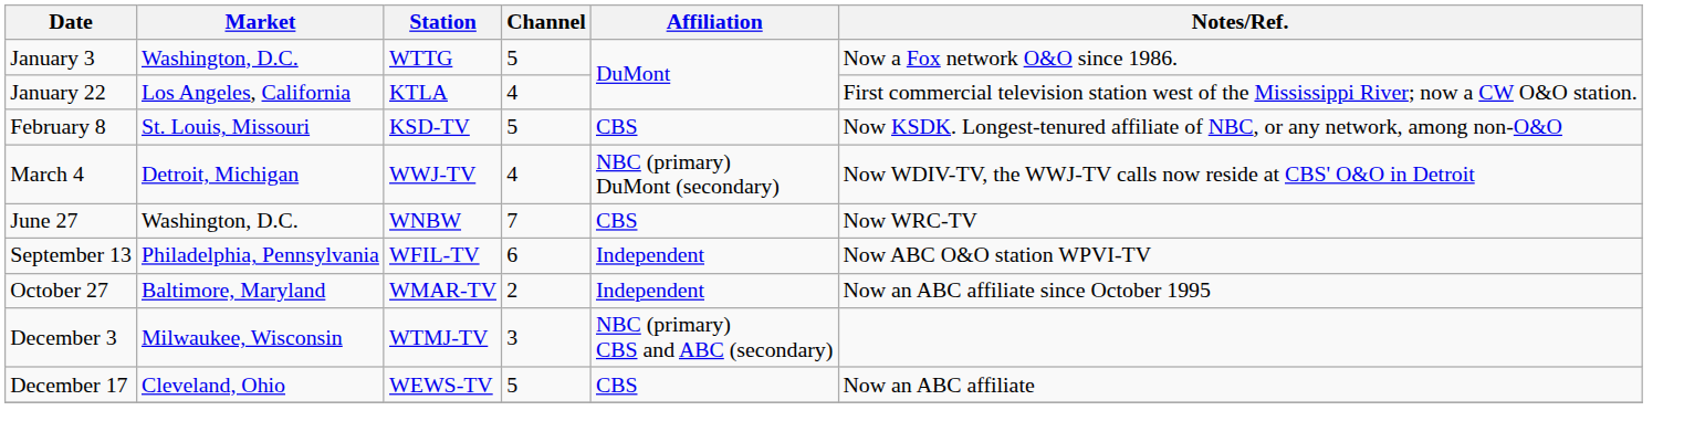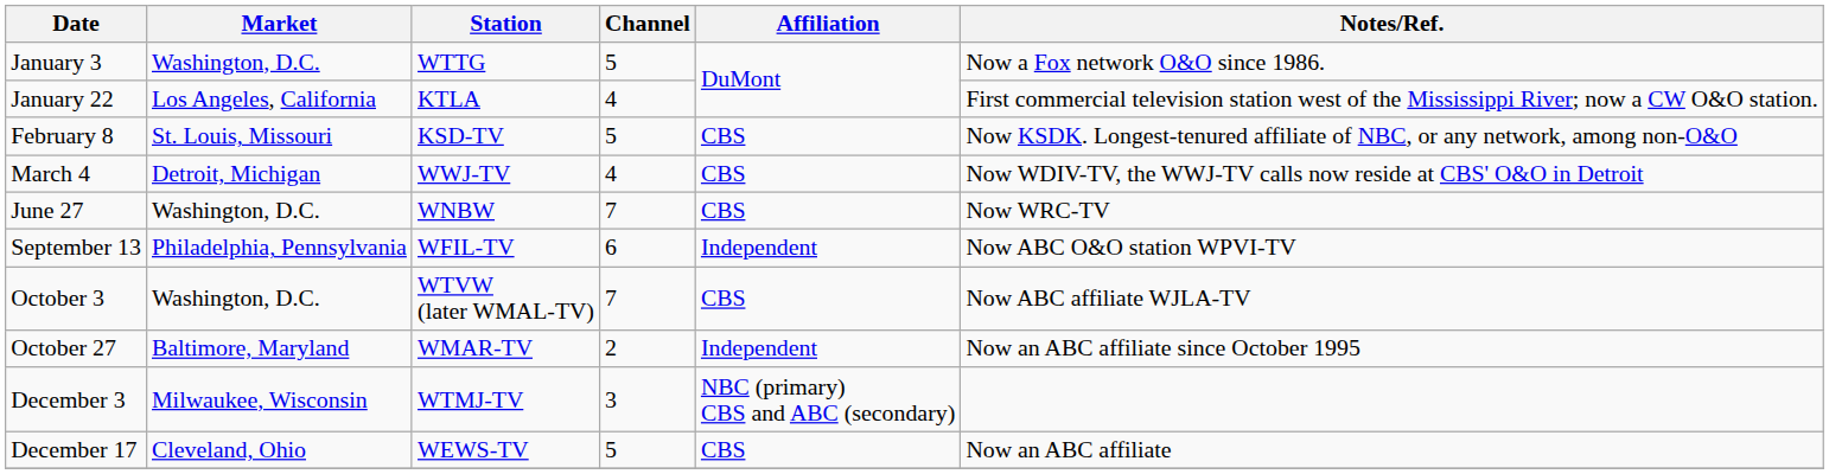March 4 | Affiliation: NBC (primary) DuMont (secondary) -> CBS
+ row: October 3 | Washington, D.C. | WTVW (later WMAL-TV) | 7 | CBS | Now ABC affiliate WJLA-TV
